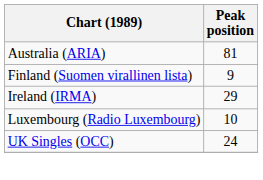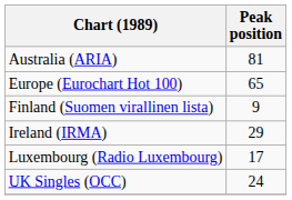+ row: Europe (Eurochart Hot 100) | 65
Luxembourg (Radio Luxembourg) | Peak position: 10 -> 17
